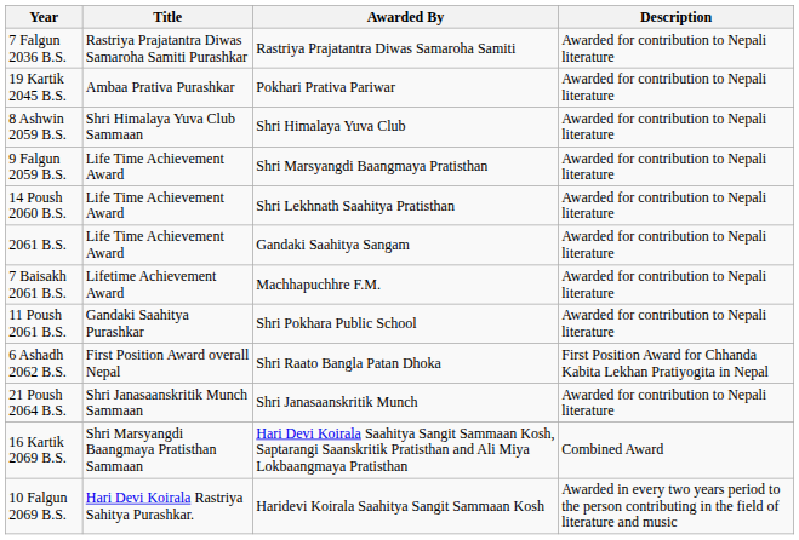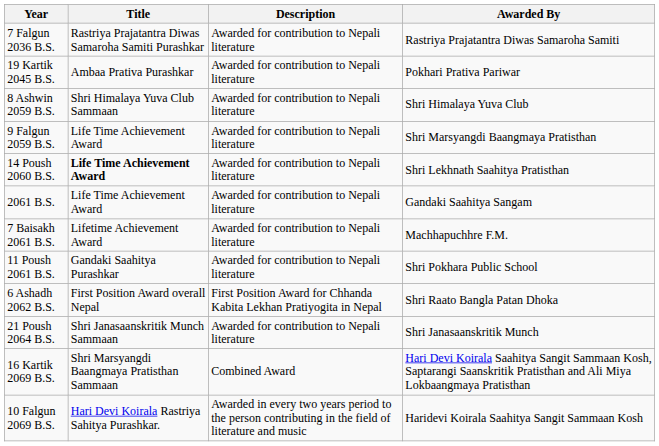columns swapped: Awarded By <-> Description
14 Poush 2060 B.S. | Title: normal -> bold
